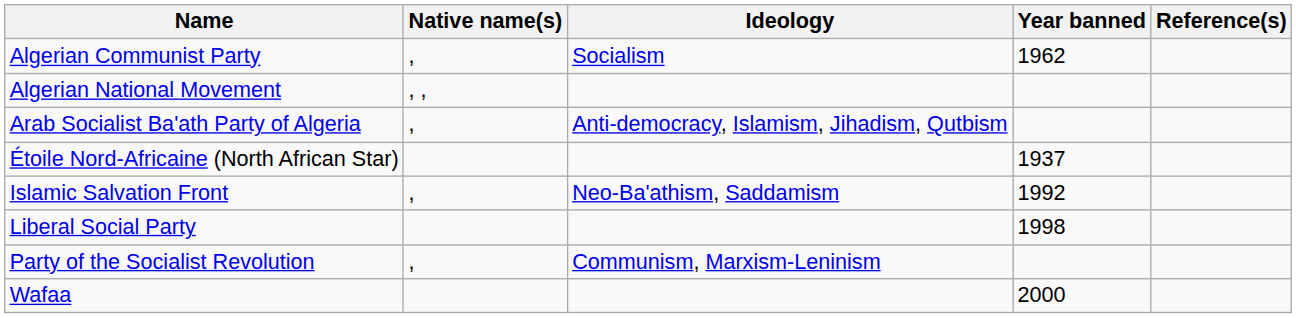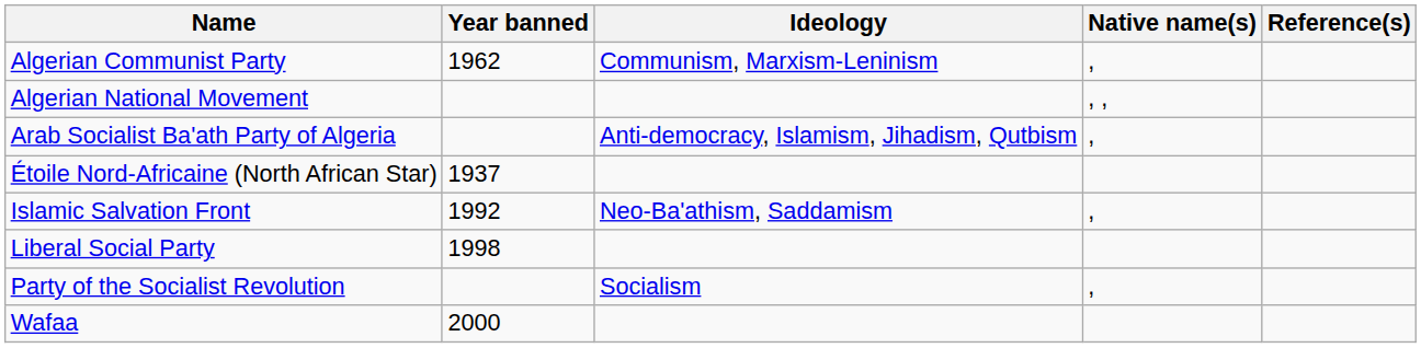columns swapped: Native name(s) <-> Year banned
Algerian Communist Party | Ideology: Socialism -> Communism, Marxism-Leninism
Party of the Socialist Revolution | Ideology: Communism, Marxism-Leninism -> Socialism
